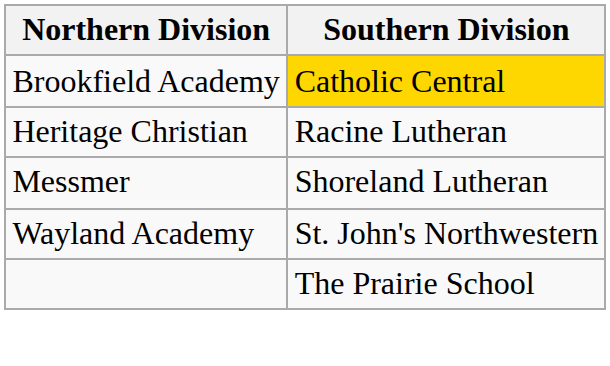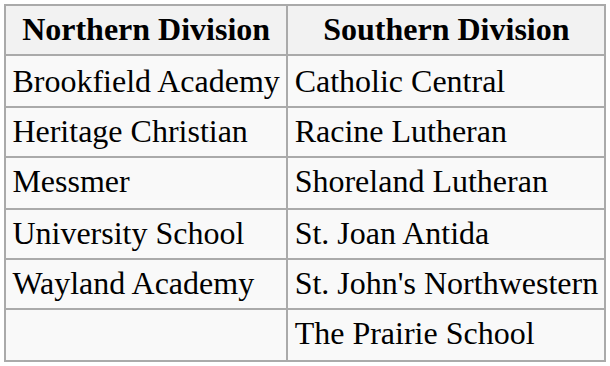Brookfield Academy | Southern Division: gold background -> no background
+ row: University School | St. Joan Antida
